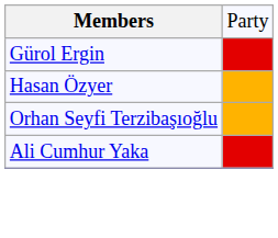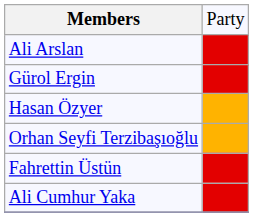+ row: Ali Arslan
+ row: Fahrettin Üstün
